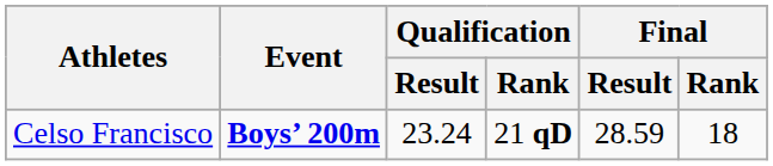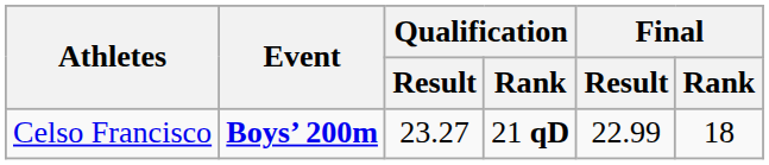Celso Francisco | Qualification / Result: 23.24 -> 23.27
Celso Francisco | Final / Result: 28.59 -> 22.99
